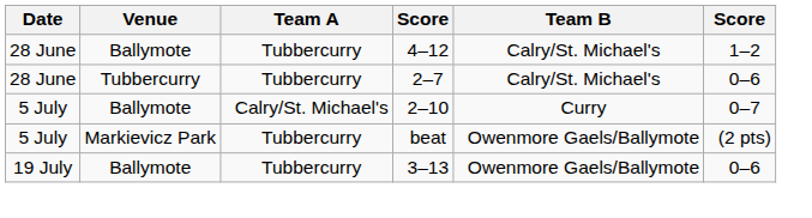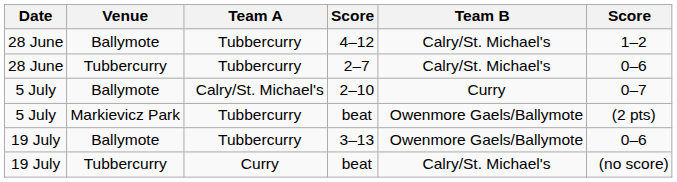+ row: 19 July | Tubbercurry | Curry | beat | Calry/St. Michael's | (no score)
